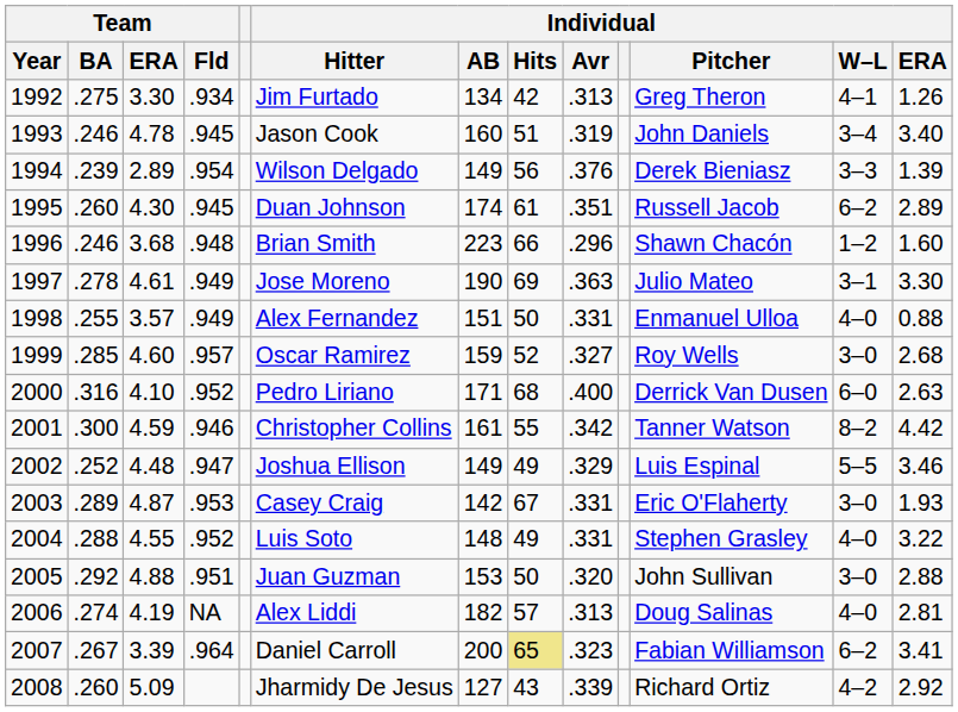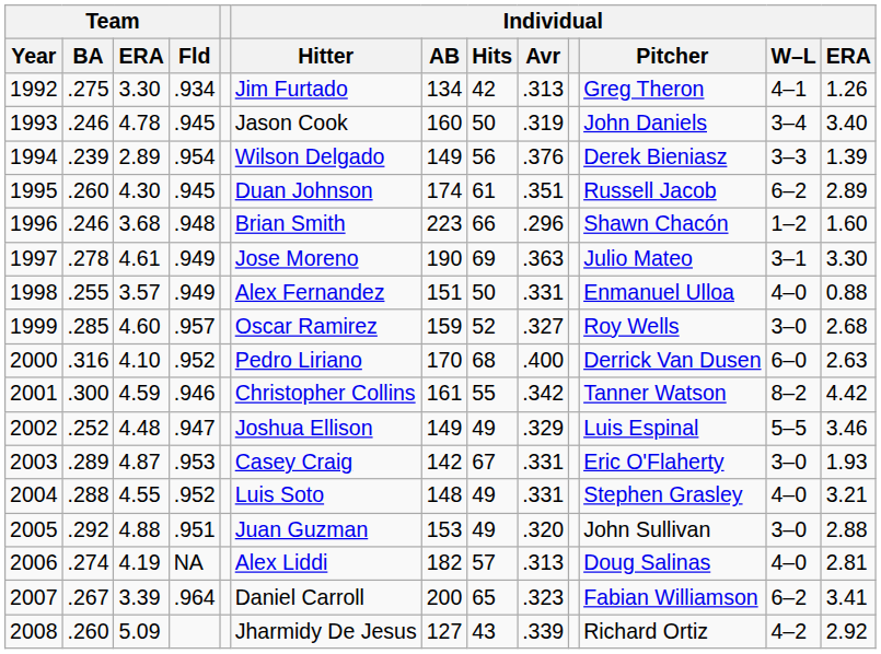1993 | Individual / Hits: 51 -> 50
2000 | Individual / AB: 171 -> 170
2004 | Individual / ERA: 3.22 -> 3.21
2005 | Individual / Hits: 50 -> 49
2007 | Individual / Hits: khaki background -> no background
